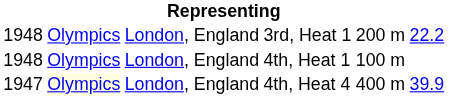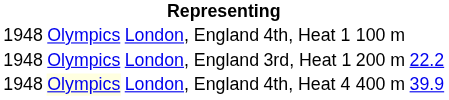rows swapped: 4th, Heat 1 <-> 3rd, Heat 1
4th, Heat 4 | column 1: 1947 -> 1948
